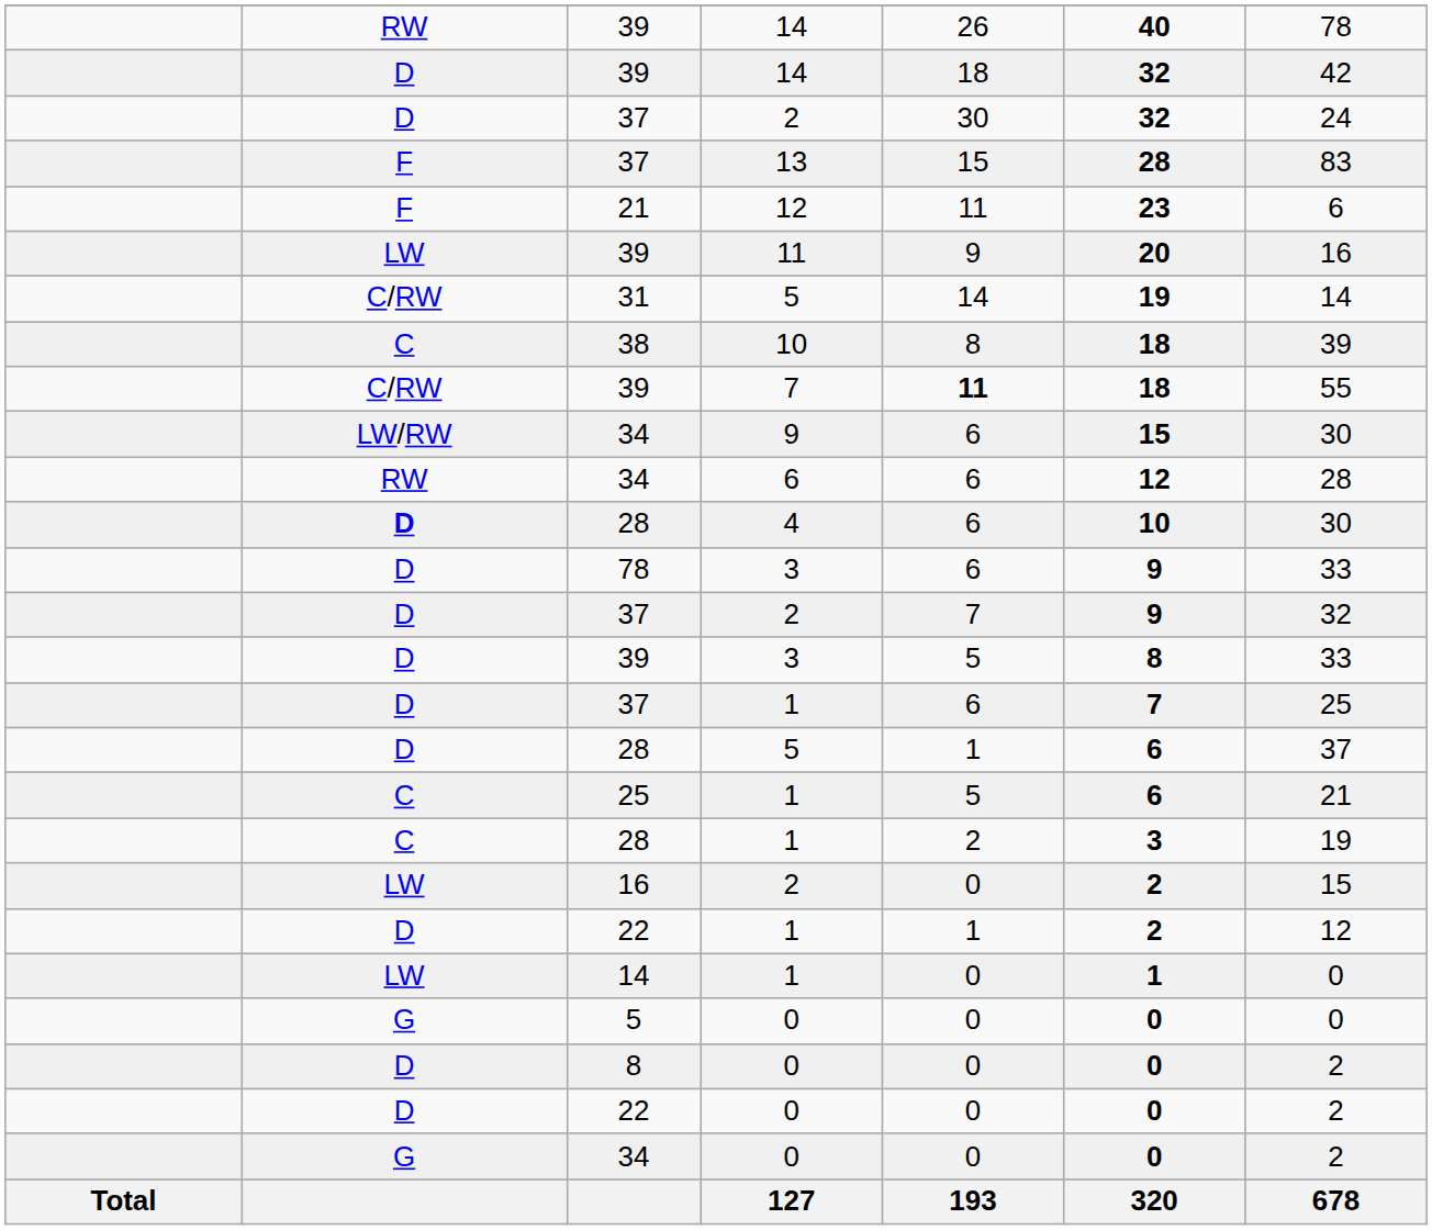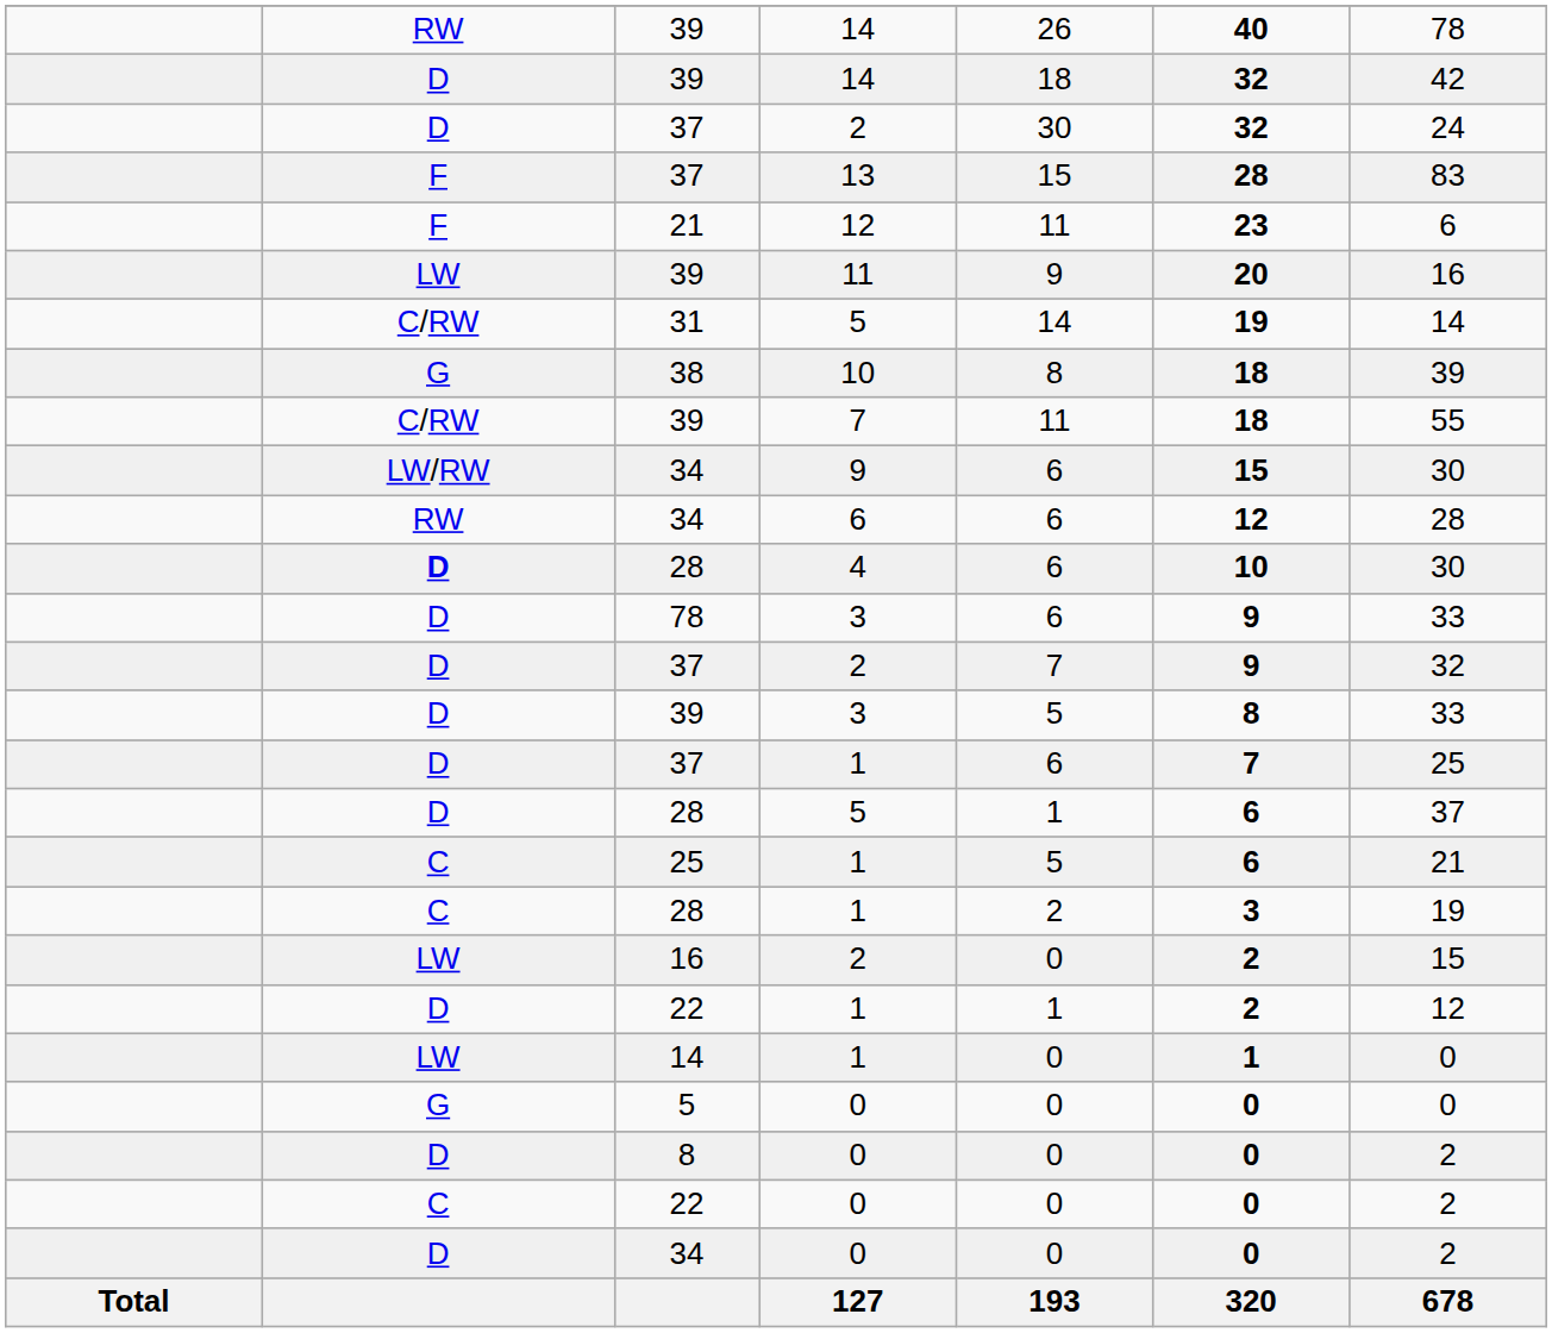38 | column 2: C -> G
39 / 7 | column 5: bold -> normal
22 / 0 | column 2: D -> C
34 / 0 | column 2: G -> D
